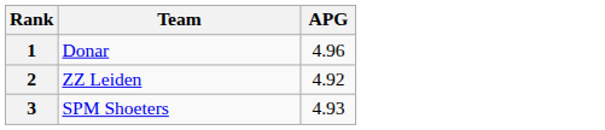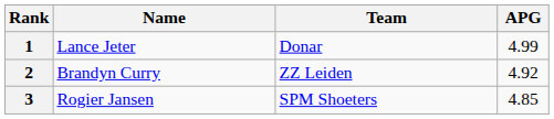+ column: Name | Lance Jeter | Brandyn Curry | Rogier Jansen
1 | APG: 4.96 -> 4.99
3 | APG: 4.93 -> 4.85
